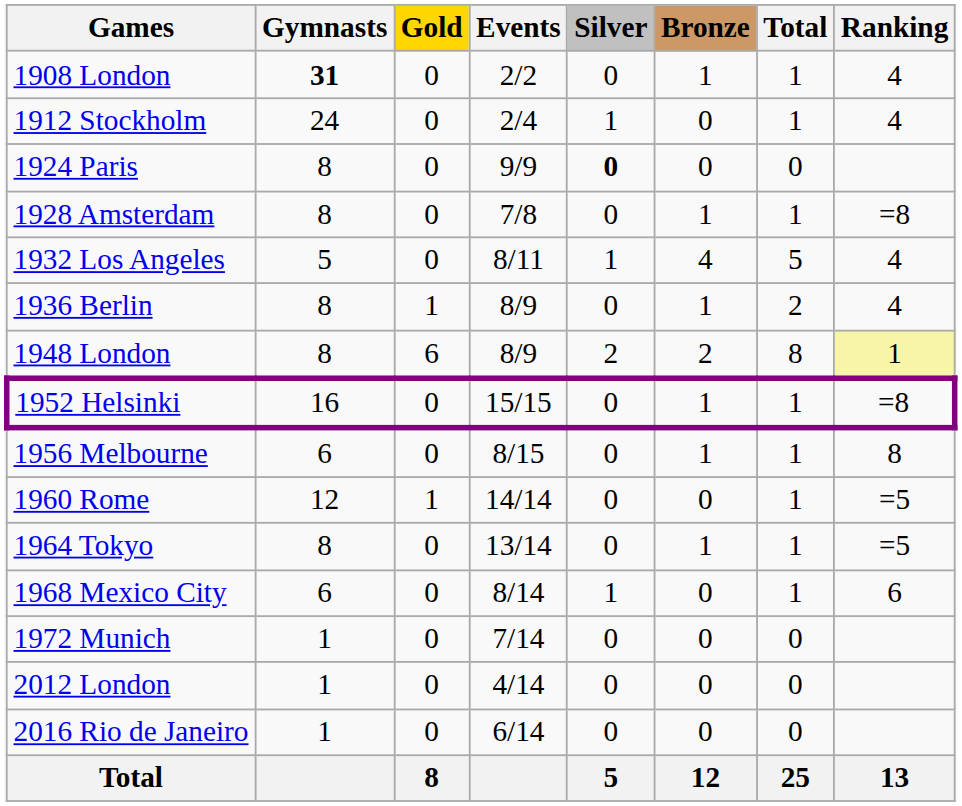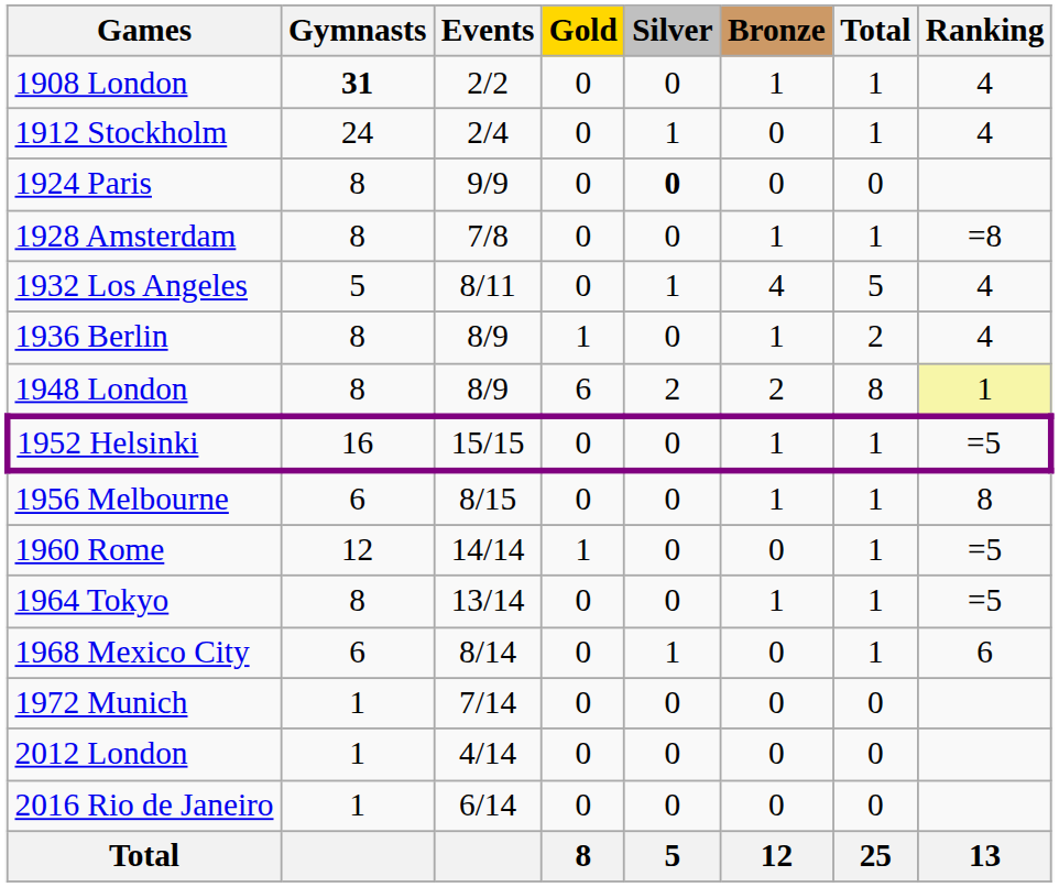columns swapped: Events <-> Gold
1952 Helsinki | Ranking: =8 -> =5
